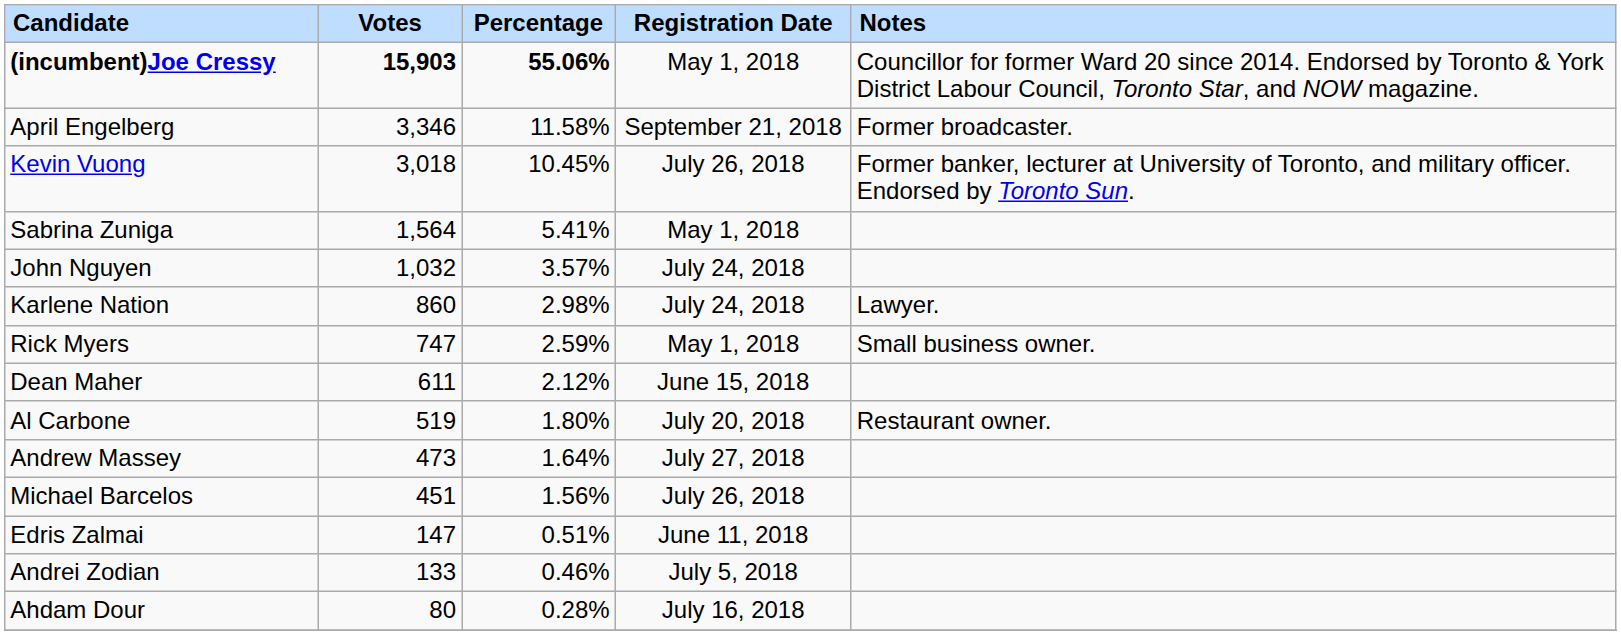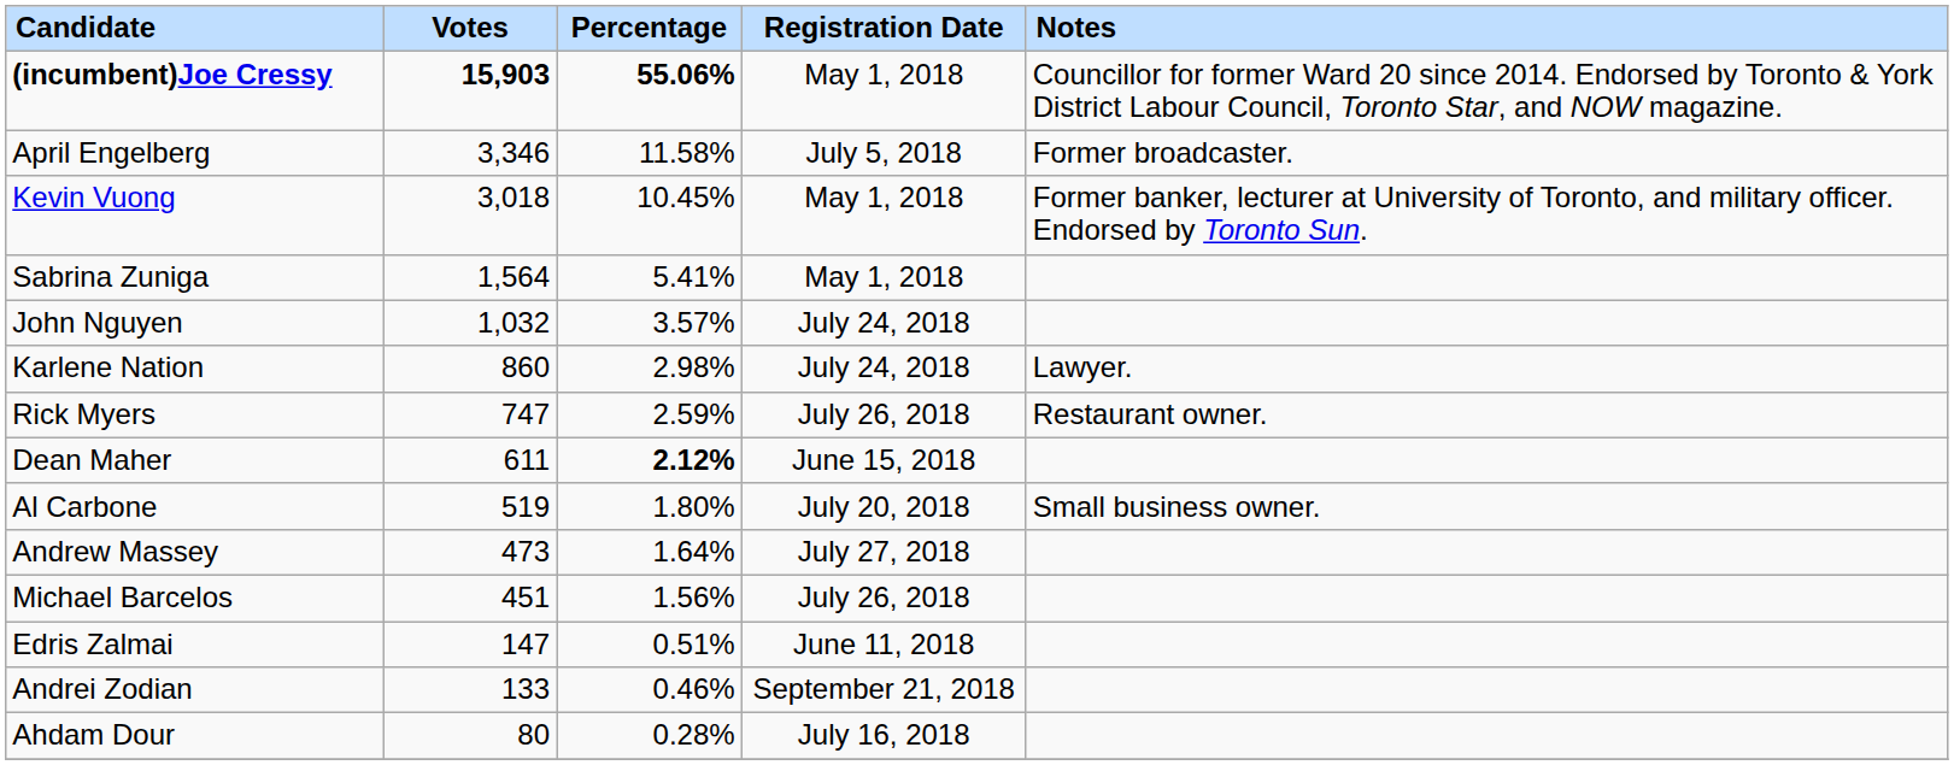April Engelberg | Registration Date: September 21, 2018 -> July 5, 2018
Kevin Vuong | Registration Date: July 26, 2018 -> May 1, 2018
Rick Myers | Registration Date: May 1, 2018 -> July 26, 2018
Rick Myers | Notes: Small business owner. -> Restaurant owner.
Dean Maher | Percentage: normal -> bold
Al Carbone | Notes: Restaurant owner. -> Small business owner.
Andrei Zodian | Registration Date: July 5, 2018 -> September 21, 2018
